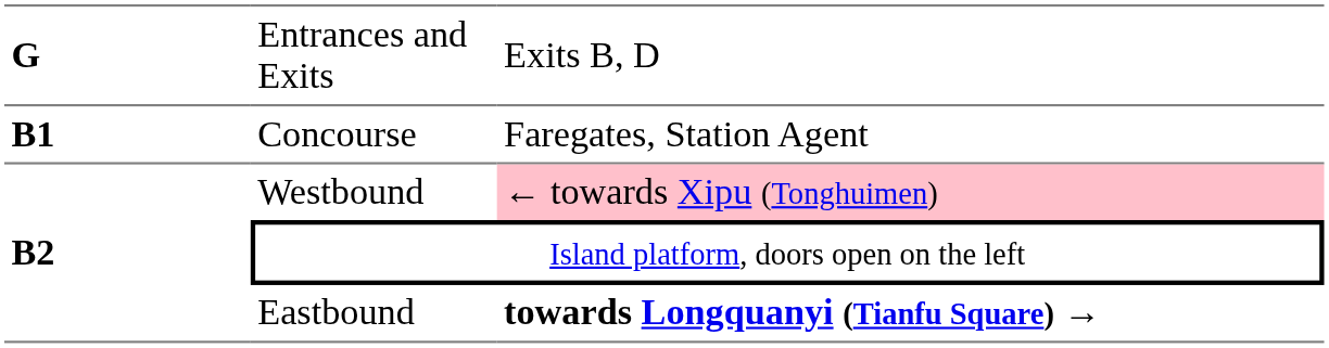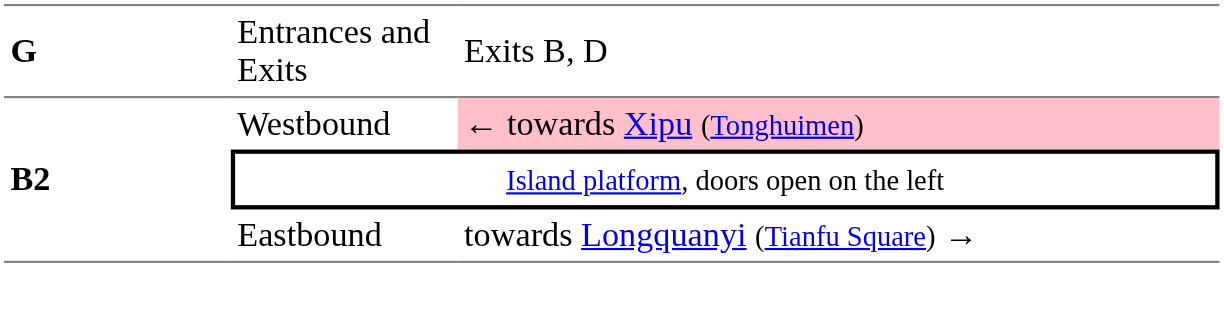- row: B1 | Concourse | Faregates, Station Agent
Eastbound | column 3: bold -> normal
